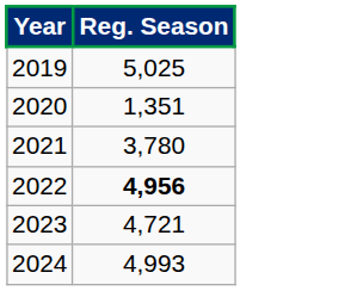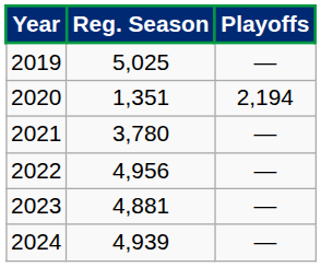+ column: Playoffs | — | 2,194 | — | — | — | —
2022 | Reg. Season: bold -> normal
2023 | Reg. Season: 4,721 -> 4,881
2024 | Reg. Season: 4,993 -> 4,939
